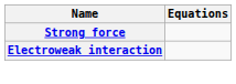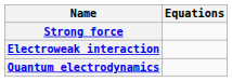+ row: Quantum electrodynamics
